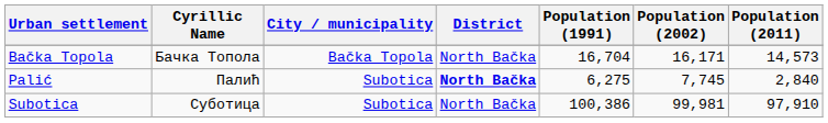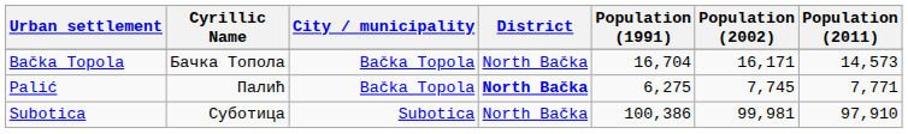Palić | City / municipality: Subotica -> Bačka Topola
Palić | Population (2011): 2,840 -> 7,771
